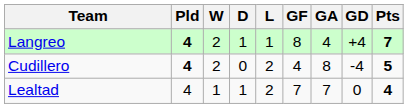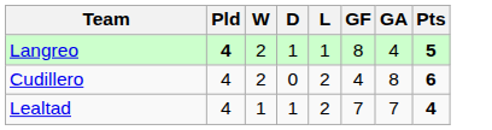- column: GD | +4 | -4 | 0
Langreo | Pts: 7 -> 5
Cudillero | Pld: bold -> normal
Cudillero | Pts: 5 -> 6
